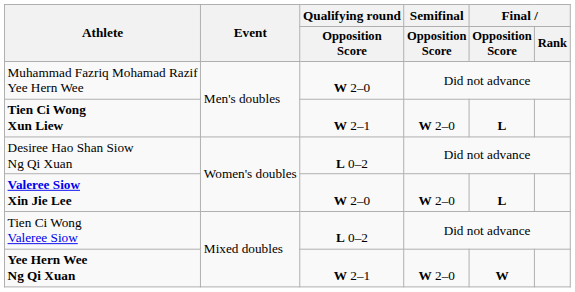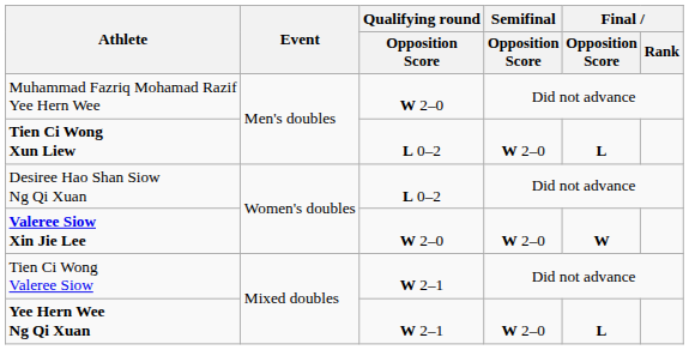Tien Ci Wong Xun Liew | Qualifying round / Opposition Score: W 2–1 -> L 0–2
Valeree Siow Xin Jie Lee | Final / Opposition Score: L -> W
Tien Ci Wong Valeree Siow | Qualifying round / Opposition Score: L 0–2 -> W 2–1
Yee Hern Wee Ng Qi Xuan | Final / Opposition Score: W -> L
